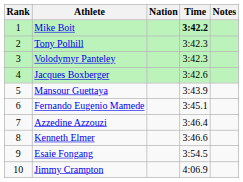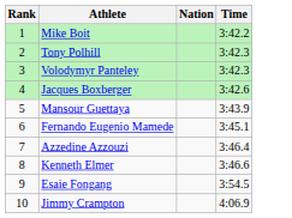- column: Notes
Mike Boit | Time: bold -> normal
